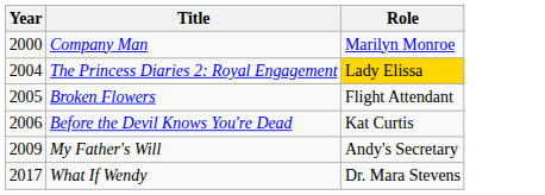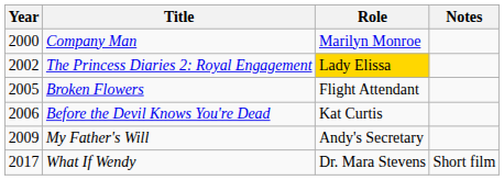+ column: Notes | Short film
The Princess Diaries 2: Royal Engagement | Year: 2004 -> 2002
